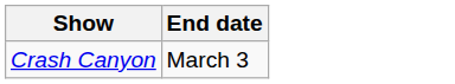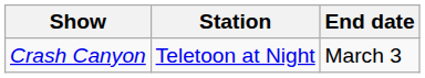+ column: Station | Teletoon at Night
